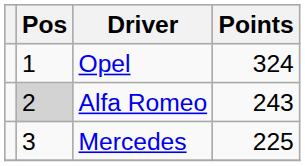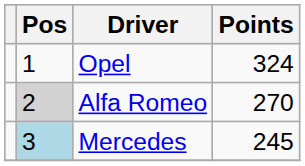Alfa Romeo | Points: 243 -> 270
Mercedes | Pos: no background -> lightblue background
Mercedes | Points: 225 -> 245
